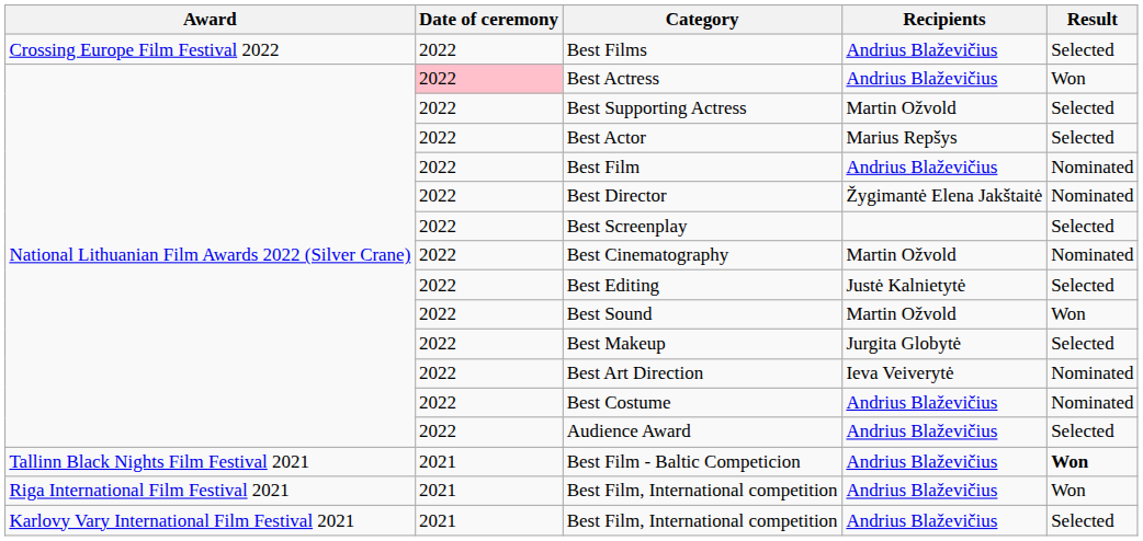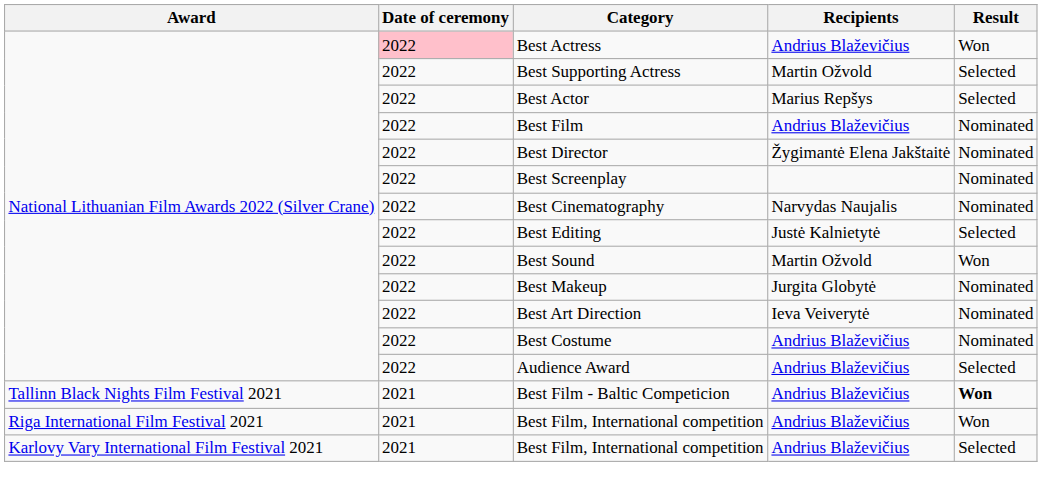- row: Crossing Europe Film Festival 2022 | 2022 | Best Films | Andrius Blaževičius | Selected
Best Screenplay | Result: Selected -> Nominated
Best Cinematography | Recipients: Martin Ožvold -> Narvydas Naujalis
Best Makeup | Result: Selected -> Nominated
